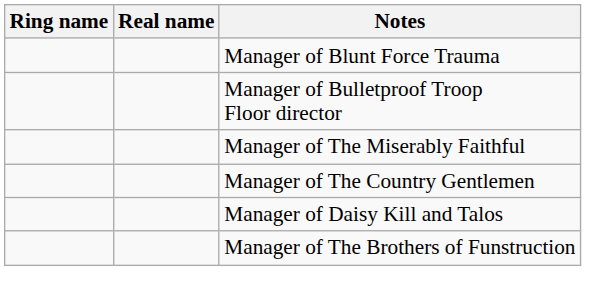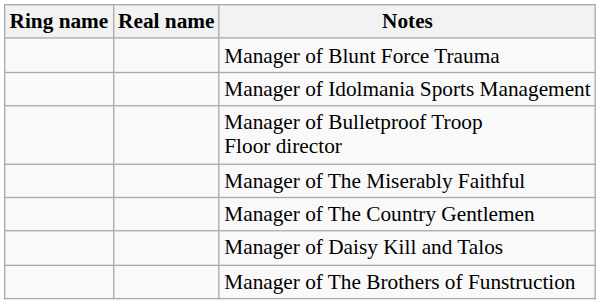+ row: Manager of Idolmania Sports Management
